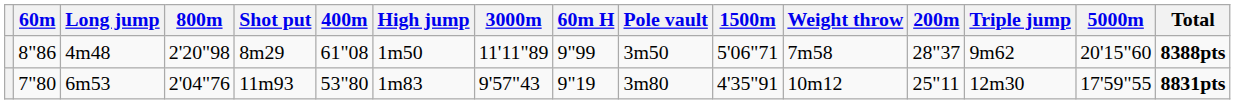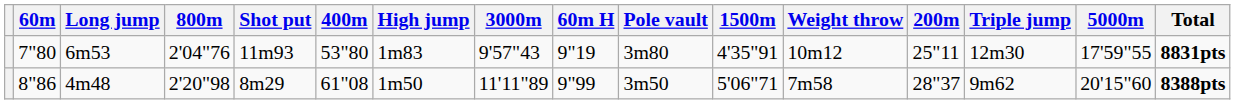rows swapped: 7"80 <-> 8"86
